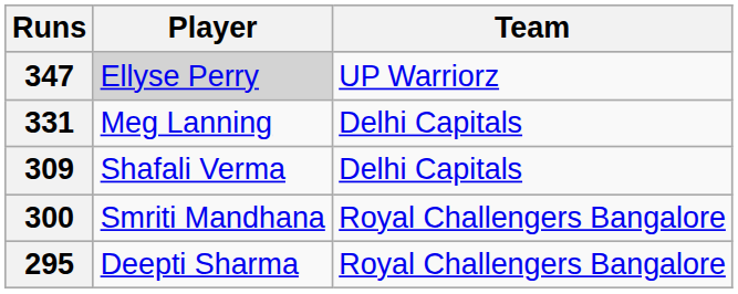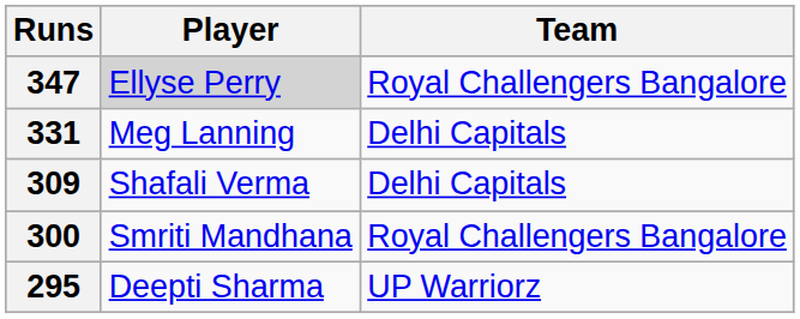347 | Team: UP Warriorz -> Royal Challengers Bangalore
295 | Team: Royal Challengers Bangalore -> UP Warriorz
